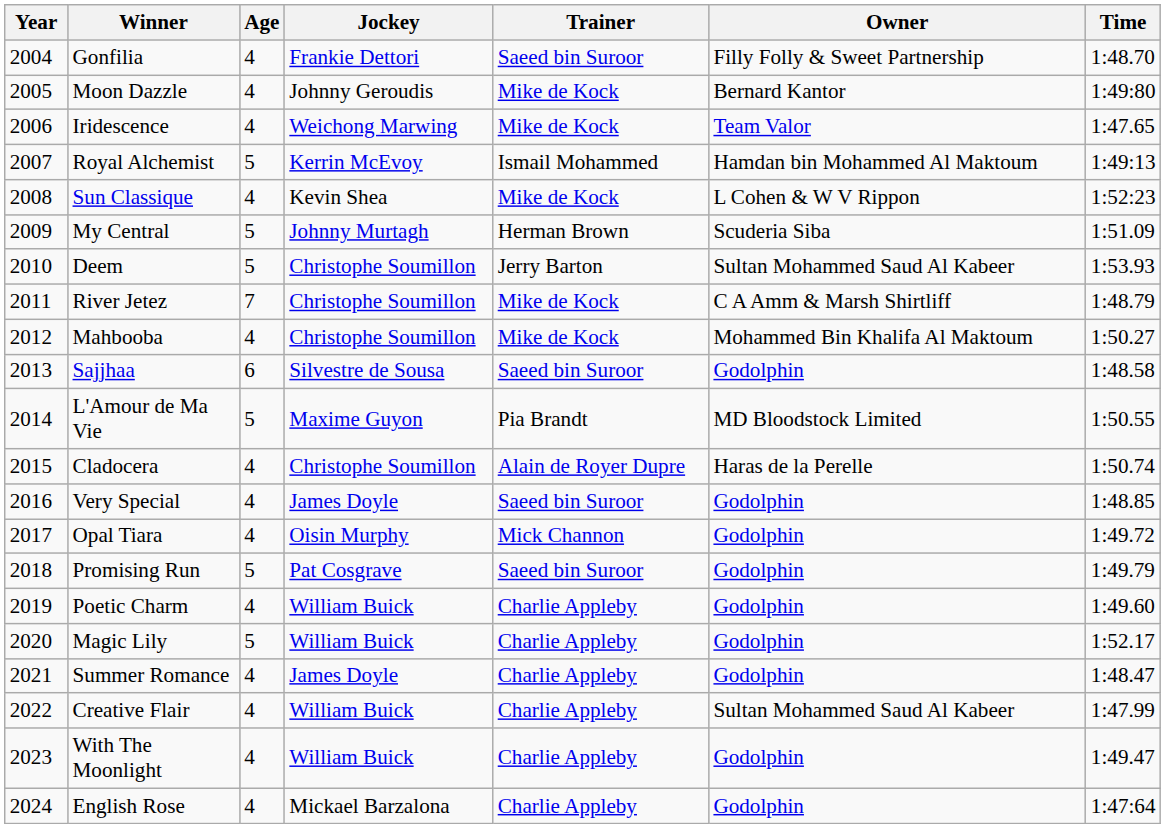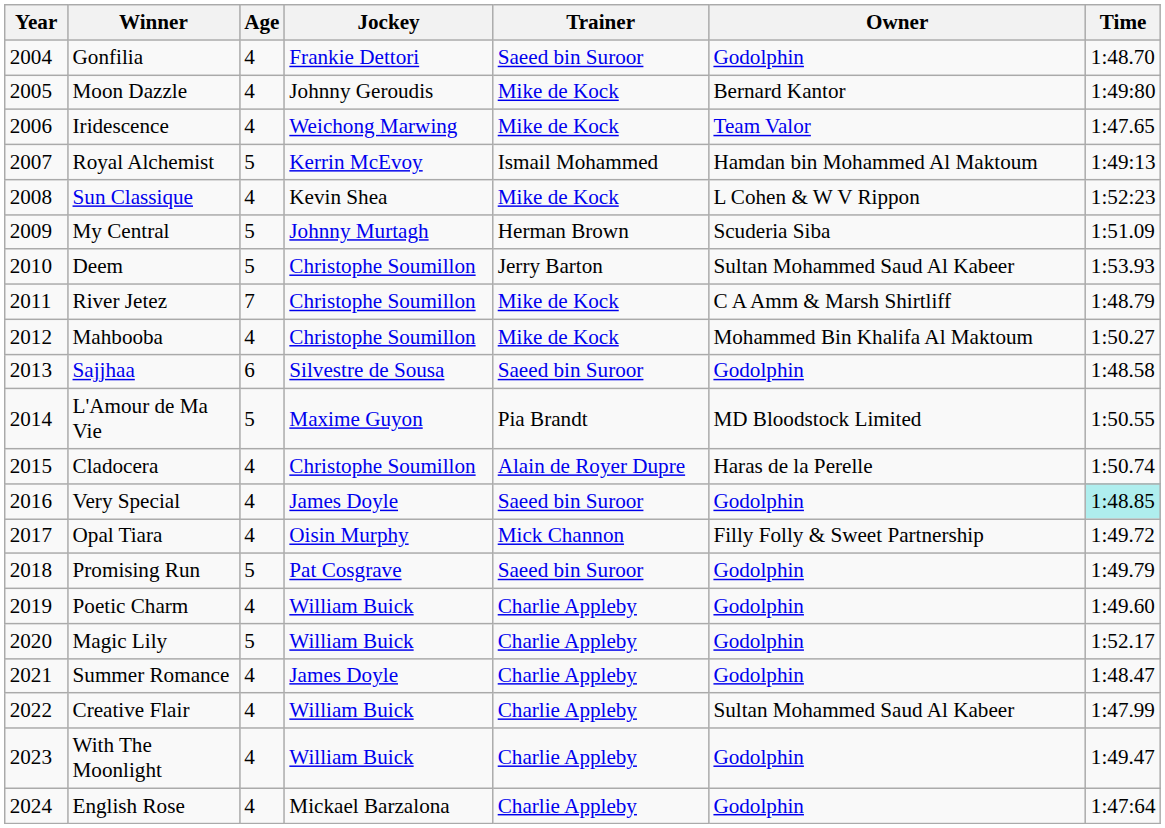Gonfilia | Owner: Filly Folly & Sweet Partnership -> Godolphin
Very Special | Time: no background -> paleturquoise background
Opal Tiara | Owner: Godolphin -> Filly Folly & Sweet Partnership
